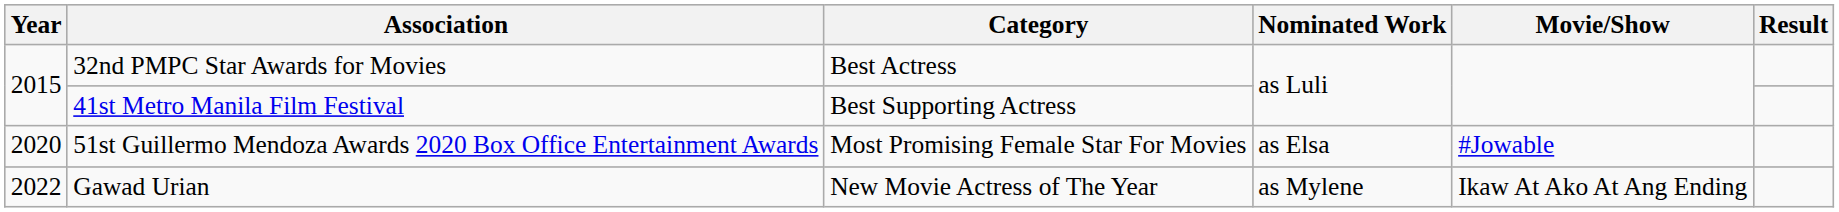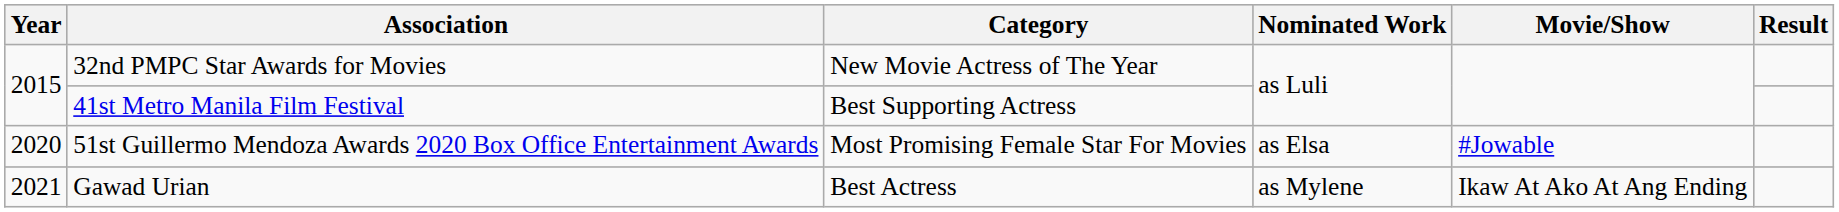32nd PMPC Star Awards for Movies | Category: Best Actress -> New Movie Actress of The Year
Gawad Urian | Year: 2022 -> 2021
Gawad Urian | Category: New Movie Actress of The Year -> Best Actress
